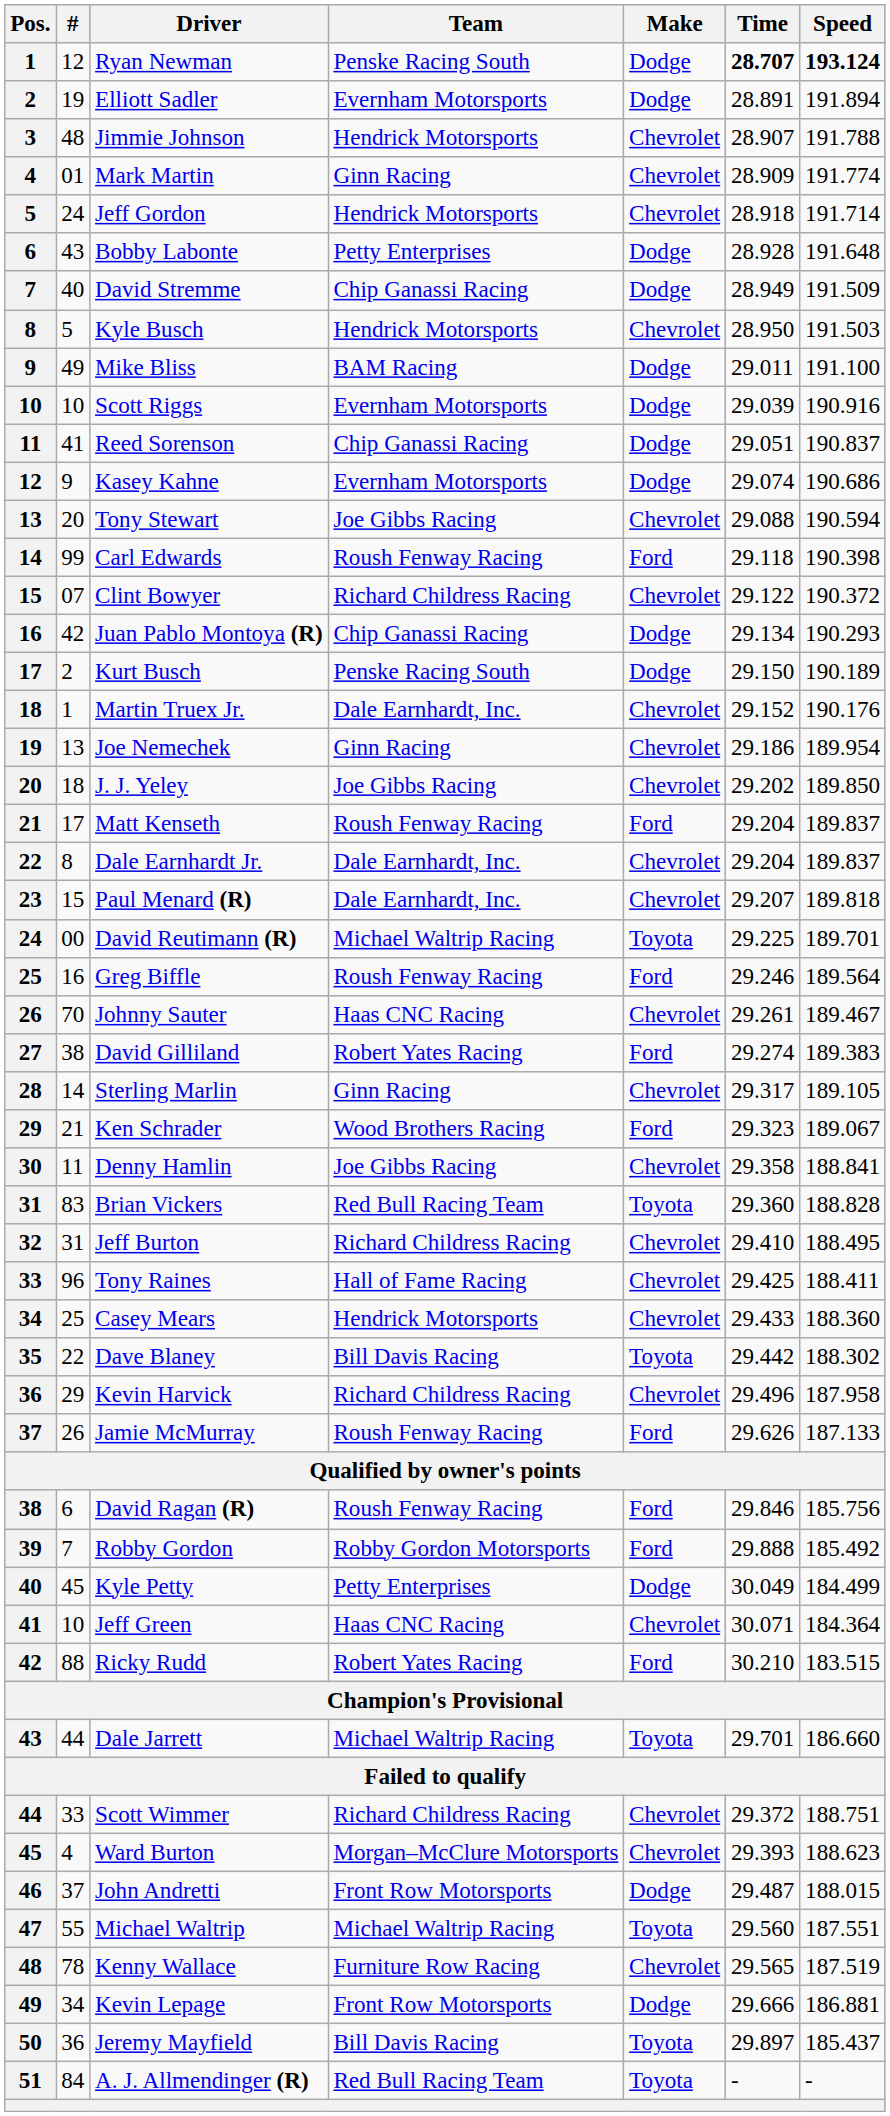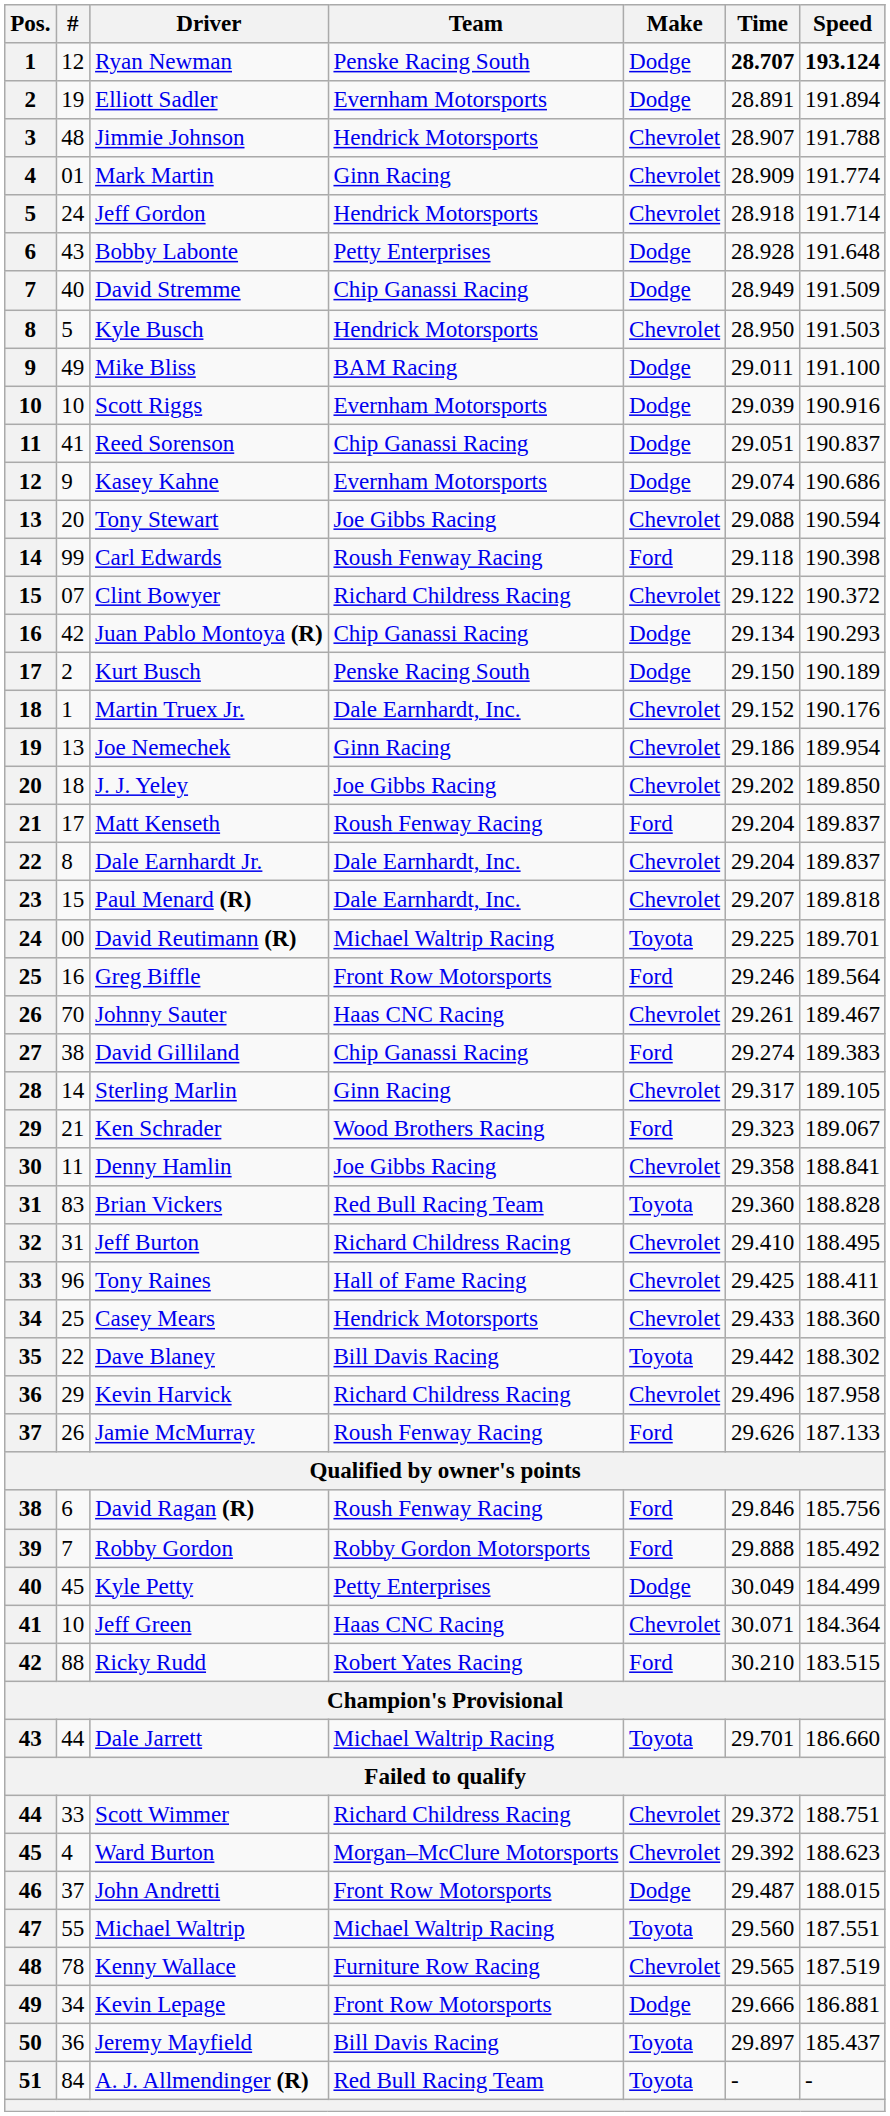Greg Biffle | Team: Roush Fenway Racing -> Front Row Motorsports
David Gilliland | Team: Robert Yates Racing -> Chip Ganassi Racing
Ward Burton | Time: 29.393 -> 29.392
